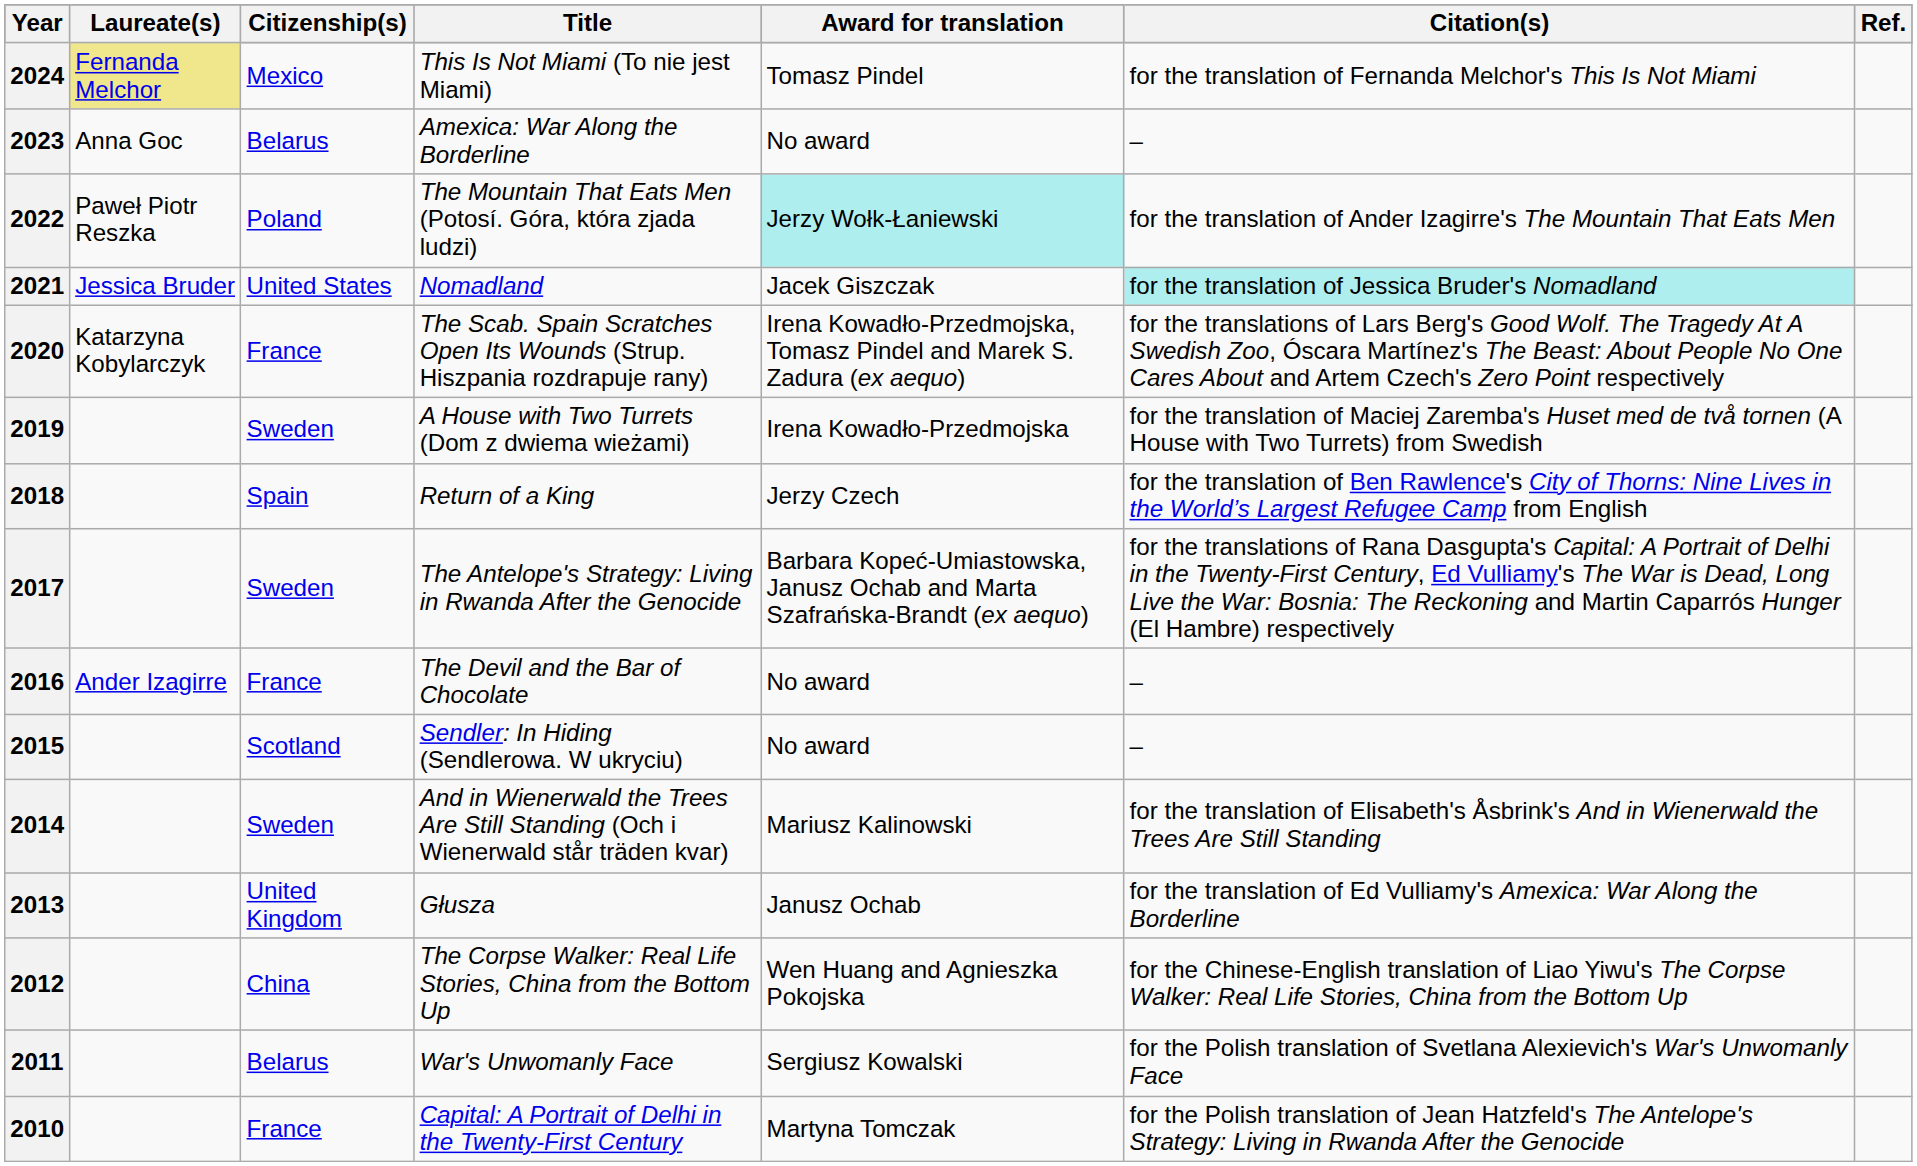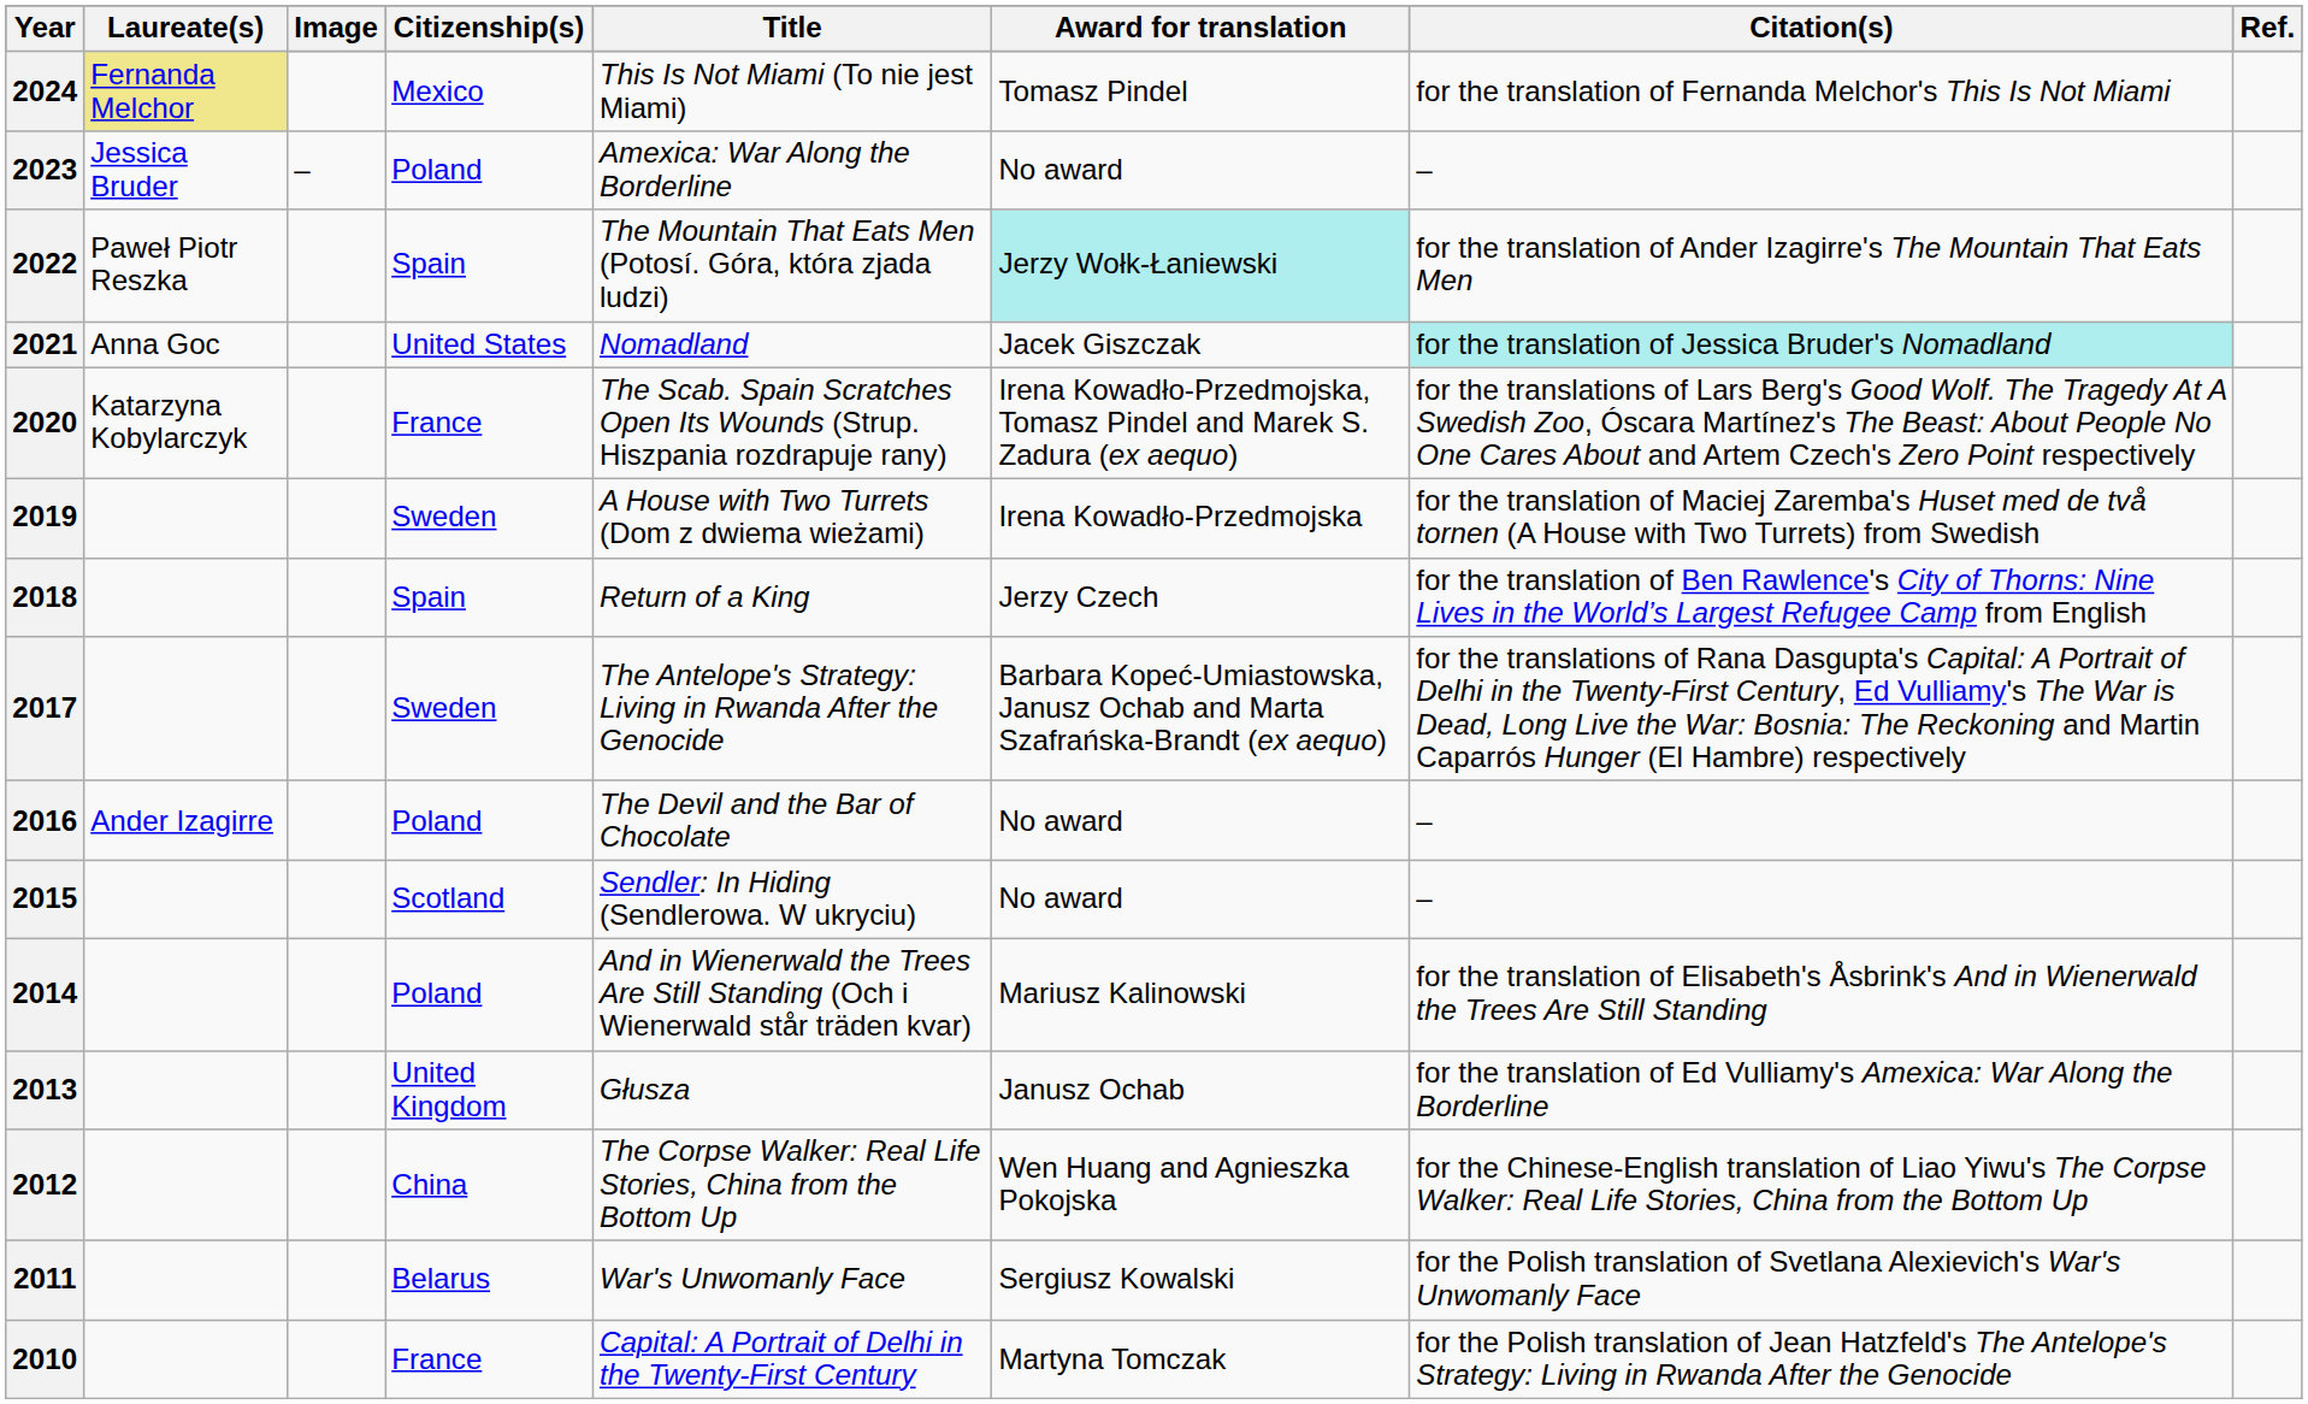+ column: Image | –
2023 | Laureate(s): Anna Goc -> Jessica Bruder
2023 | Citizenship(s): Belarus -> Poland
2022 | Citizenship(s): Poland -> Spain
2021 | Laureate(s): Jessica Bruder -> Anna Goc
2016 | Citizenship(s): France -> Poland
2014 | Citizenship(s): Sweden -> Poland
